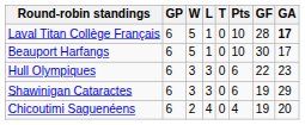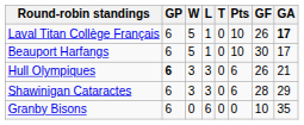Laval Titan Collège Français | GF: 28 -> 26
Hull Olympiques | GP: normal -> bold
Hull Olympiques | GF: 22 -> 26
Hull Olympiques | GA: 23 -> 21
Shawinigan Cataractes | GF: 19 -> 28
- row: Chicoutimi Saguenéens | 6 | 2 | 4 | 0 | 4 | 19 | 20
+ row: Granby Bisons | 6 | 0 | 6 | 0 | 0 | 10 | 35
